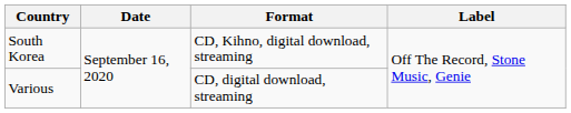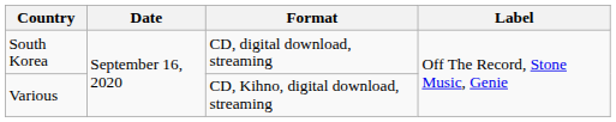South Korea | Format: CD, Kihno, digital download, streaming -> CD, digital download, streaming
Various | Format: CD, digital download, streaming -> CD, Kihno, digital download, streaming
